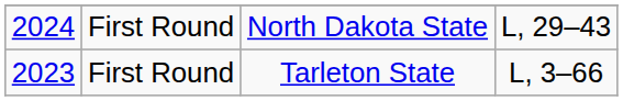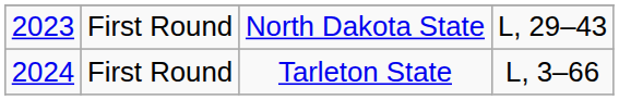North Dakota State | column 1: 2024 -> 2023
Tarleton State | column 1: 2023 -> 2024
